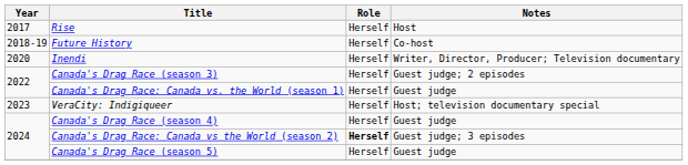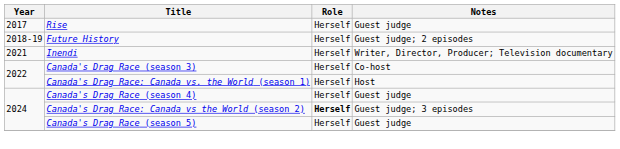Rise | Notes: Host -> Guest judge
Future History | Notes: Co-host -> Guest judge; 2 episodes
Inendi | Year: 2020 -> 2021
Canada's Drag Race (season 3) | Notes: Guest judge; 2 episodes -> Co-host
Canada's Drag Race: Canada vs. the World (season 1) | Notes: Guest judge -> Host
- row: 2023 | VeraCity: Indigiqueer | Herself | Host; television documentary special
